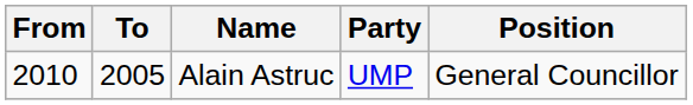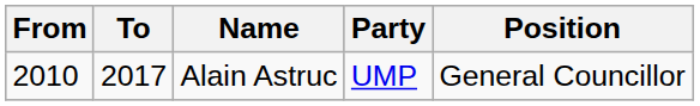Alain Astruc | To: 2005 -> 2017
